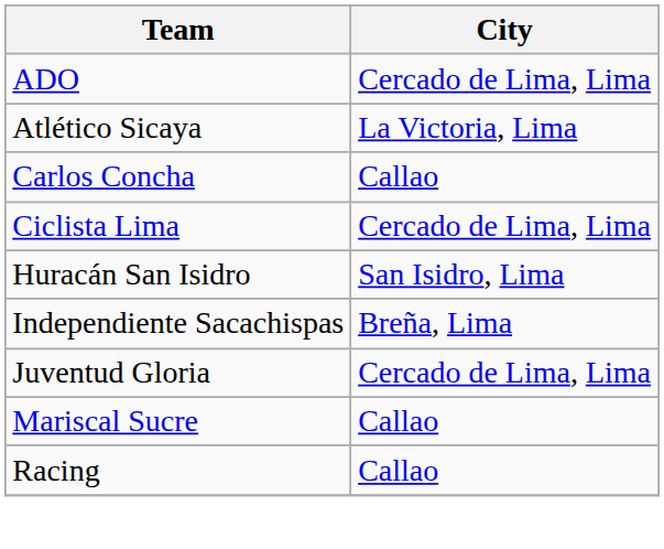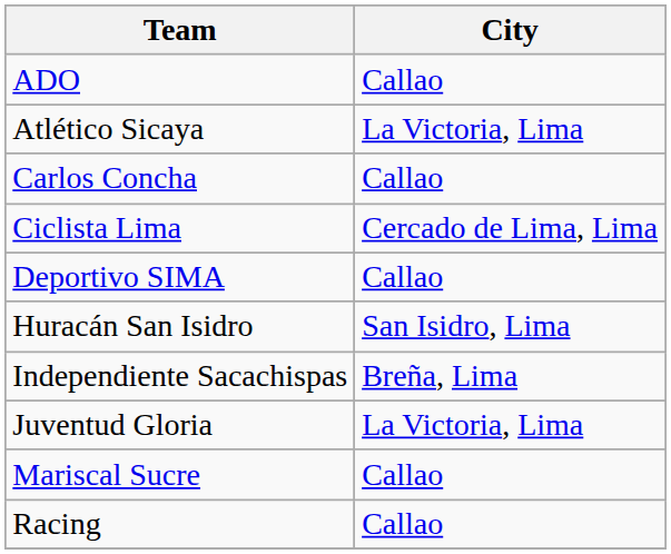ADO | City: Cercado de Lima, Lima -> Callao
+ row: Deportivo SIMA | Callao
Juventud Gloria | City: Cercado de Lima, Lima -> La Victoria, Lima
